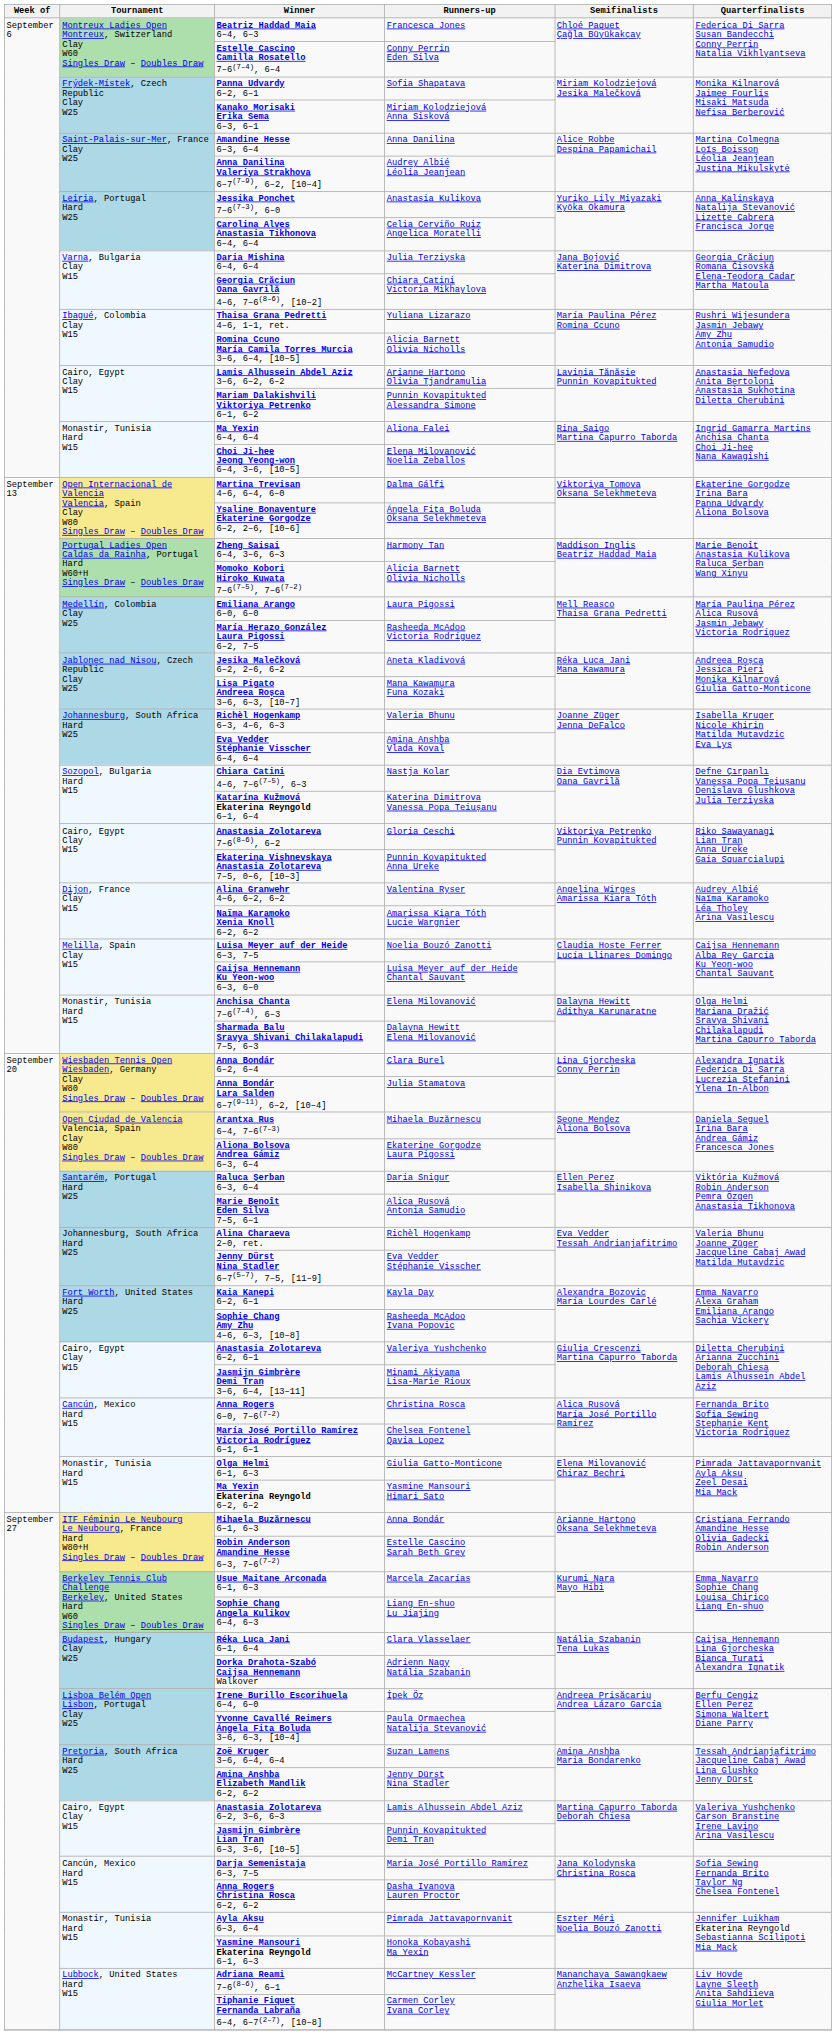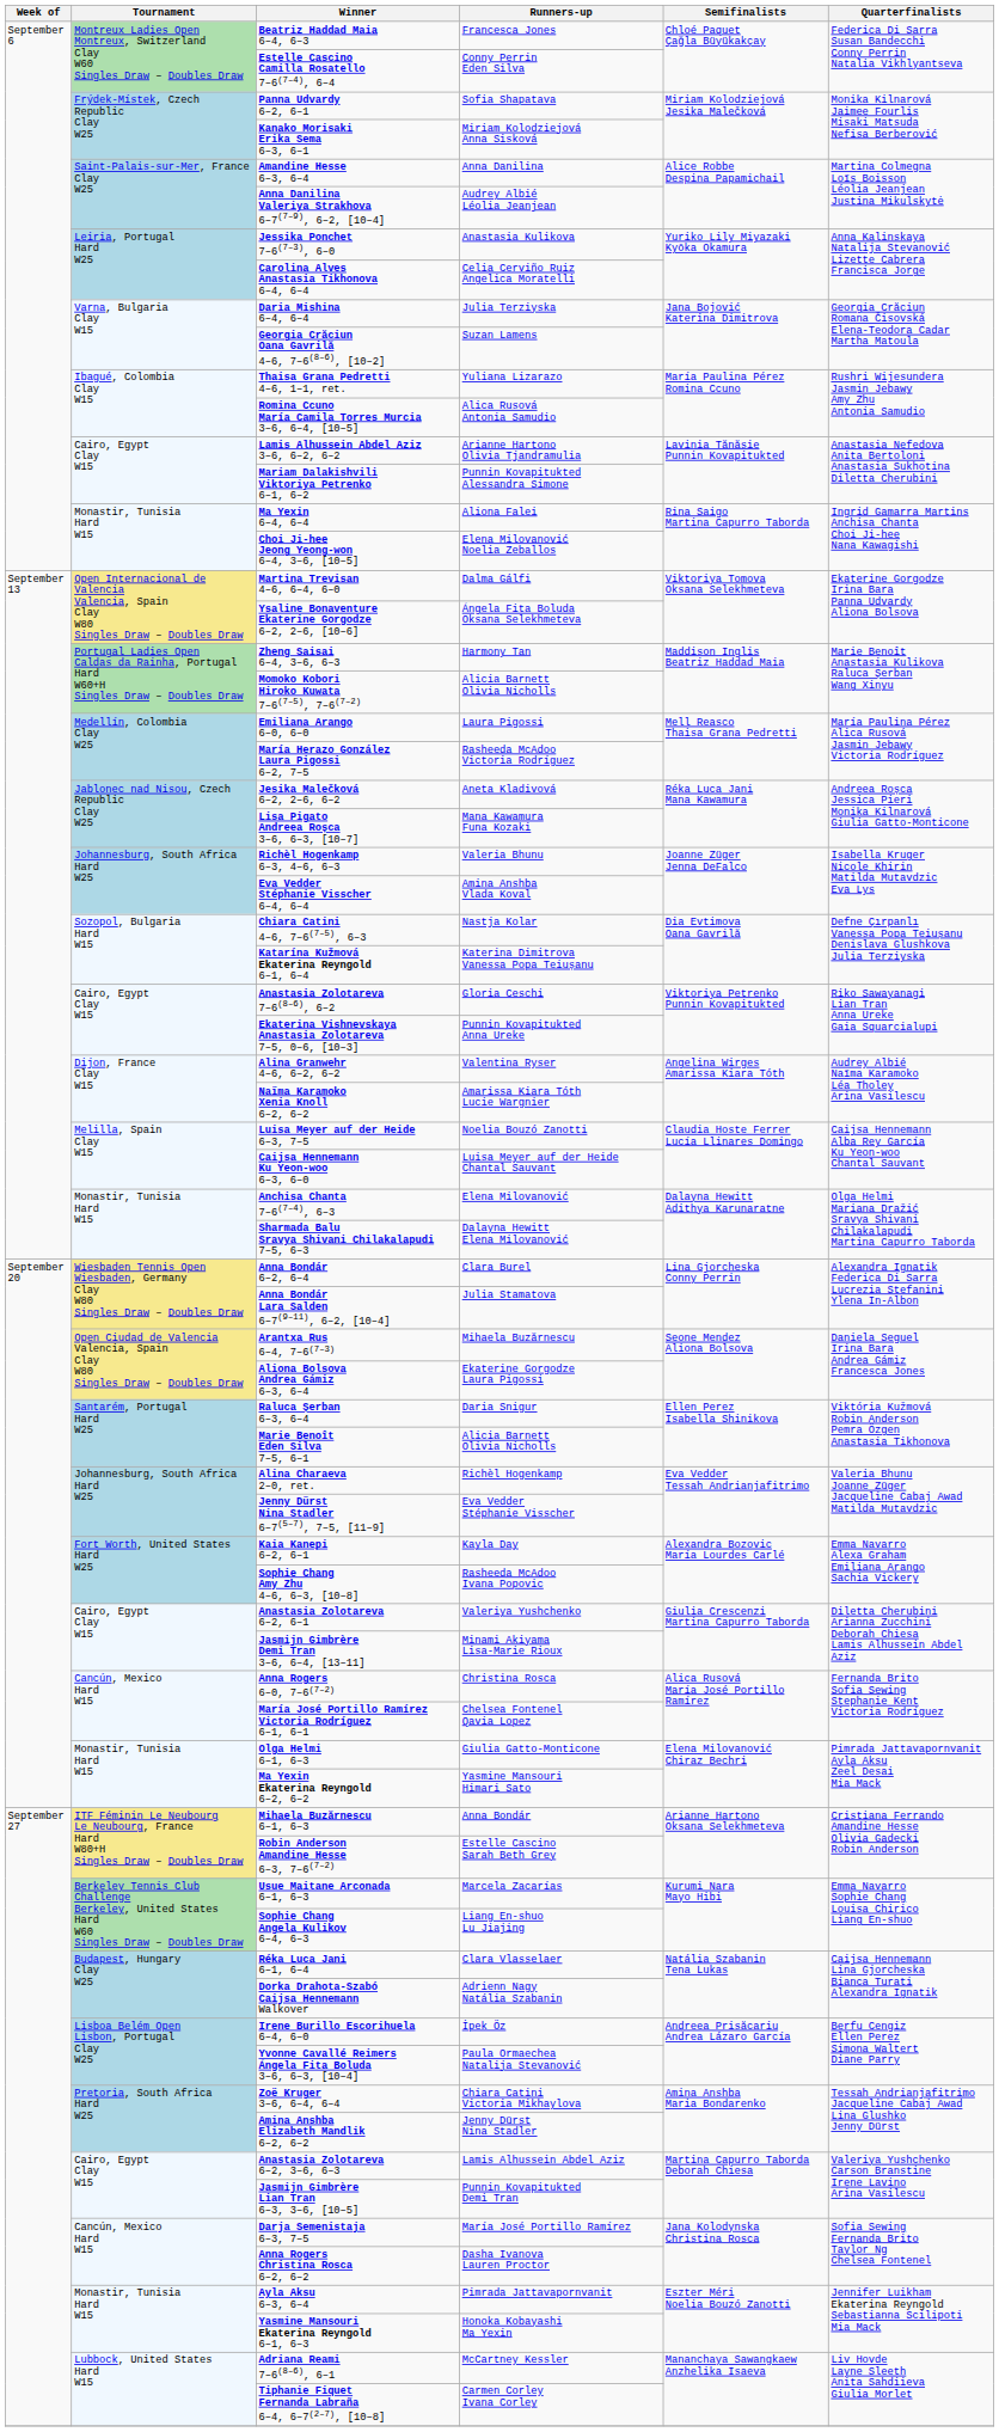Georgia Crăciun Oana Gavrilă 4–6, 7–6(8–6), [10–2] | Runners-up: Chiara Catini Victoria Mikhaylova -> Suzan Lamens
Romina Ccuno María Camila Torres Murcia 3–6, 6–4, [10–5] | Runners-up: Alicia Barnett Olivia Nicholls -> Alica Rusová Antonia Samudio
Marie Benoît Eden Silva 7–5, 6–1 | Runners-up: Alica Rusová Antonia Samudio -> Alicia Barnett Olivia Nicholls
Zoë Kruger 3–6, 6–4, 6–4 | Runners-up: Suzan Lamens -> Chiara Catini Victoria Mikhaylova
